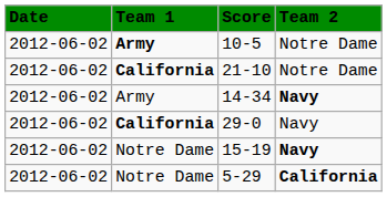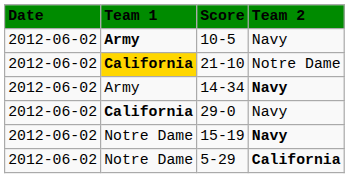10-5 | Team 2: Notre Dame -> Navy
21-10 | Team 1: no background -> gold background
